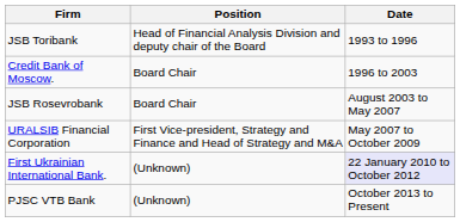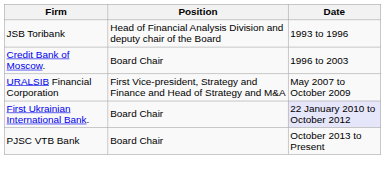- row: JSB Rosevrobank | Board Chair | August 2003 to May 2007
First Ukrainian International Bank. | Position: (Unknown) -> Board Chair
PJSC VTB Bank | Position: (Unknown) -> Board Chair
